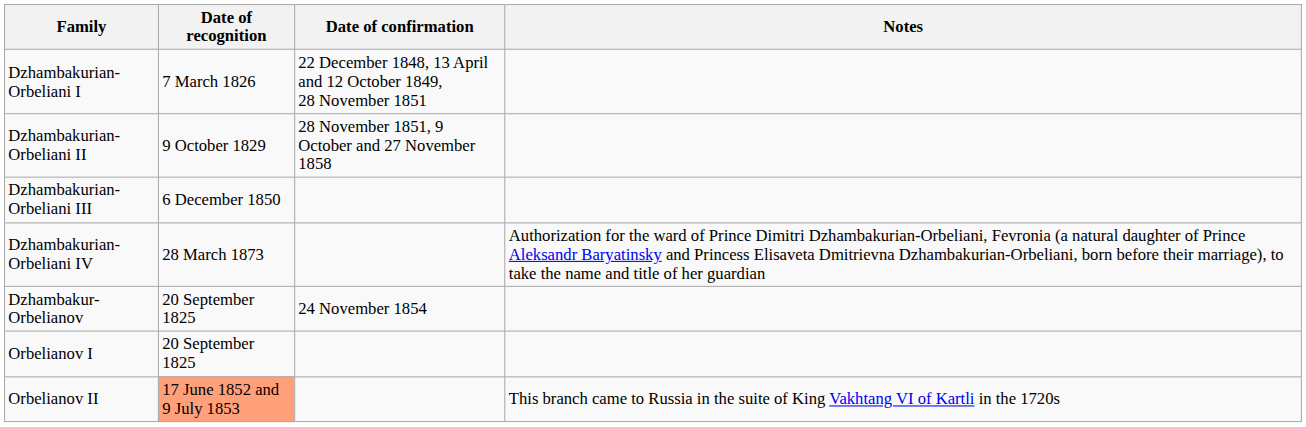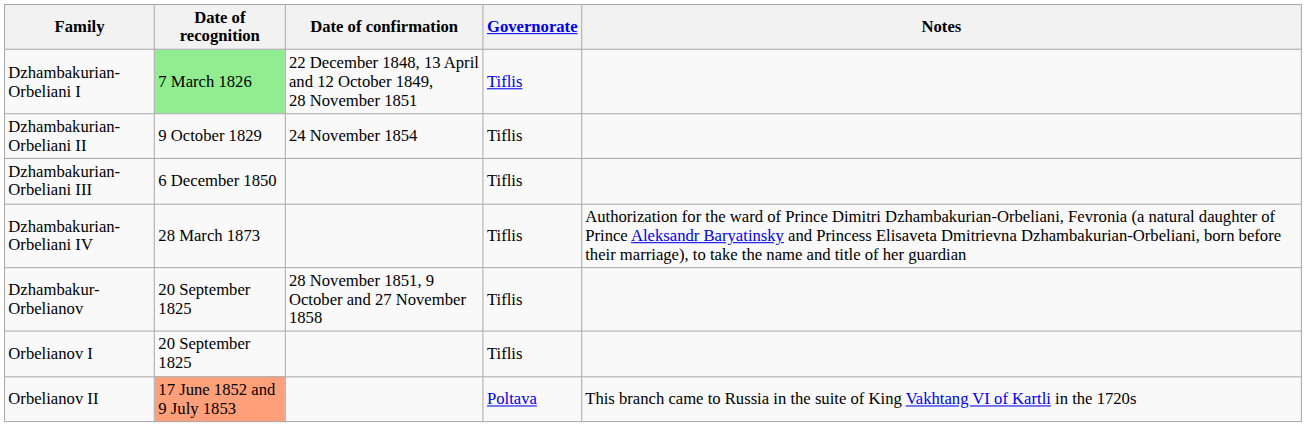+ column: Governorate | Tiflis | Tiflis | Tiflis | Tiflis | Tiflis | Tiflis | Poltava
Dzhambakurian-Orbeliani I | Date of recognition: no background -> lightgreen background
Dzhambakurian-Orbeliani II | Date of confirmation: 28 November 1851, 9 October and 27 November 1858 -> 24 November 1854
Dzhambakur-Orbelianov | Date of confirmation: 24 November 1854 -> 28 November 1851, 9 October and 27 November 1858
